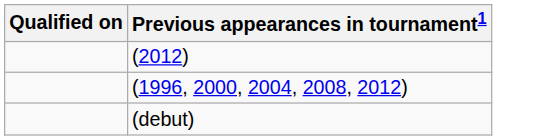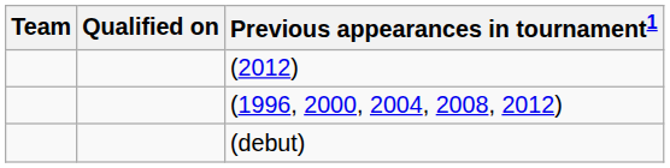+ column: Team
